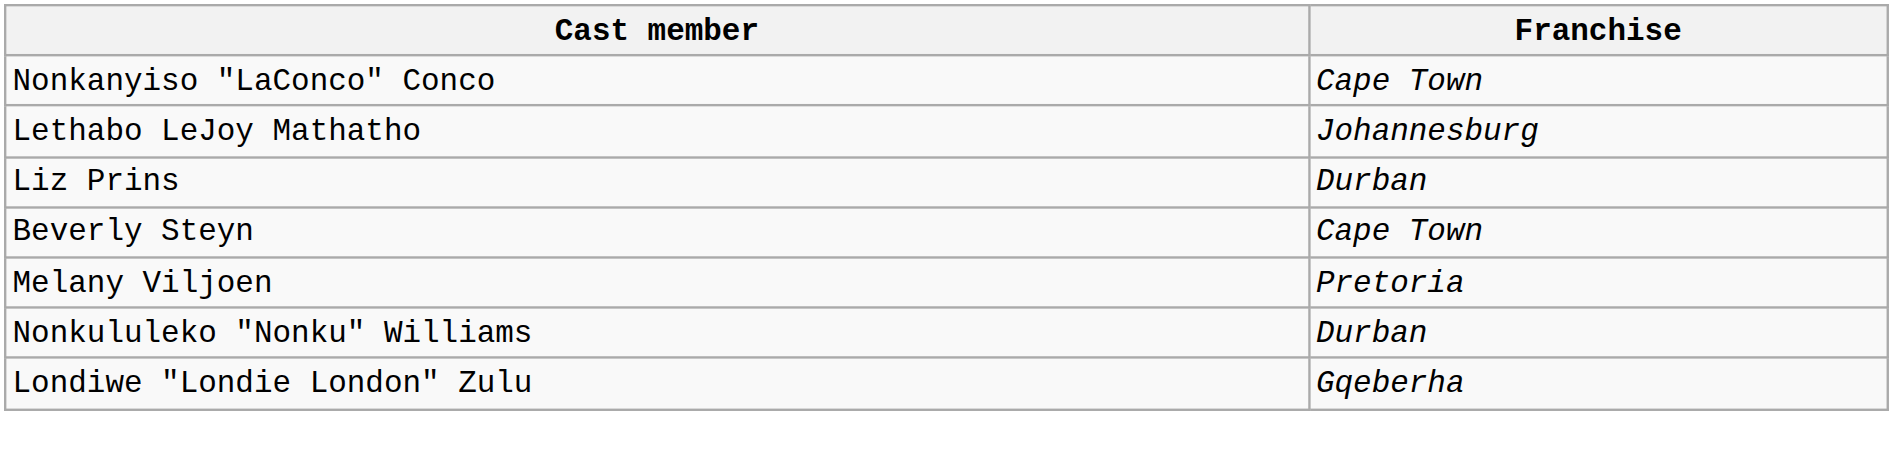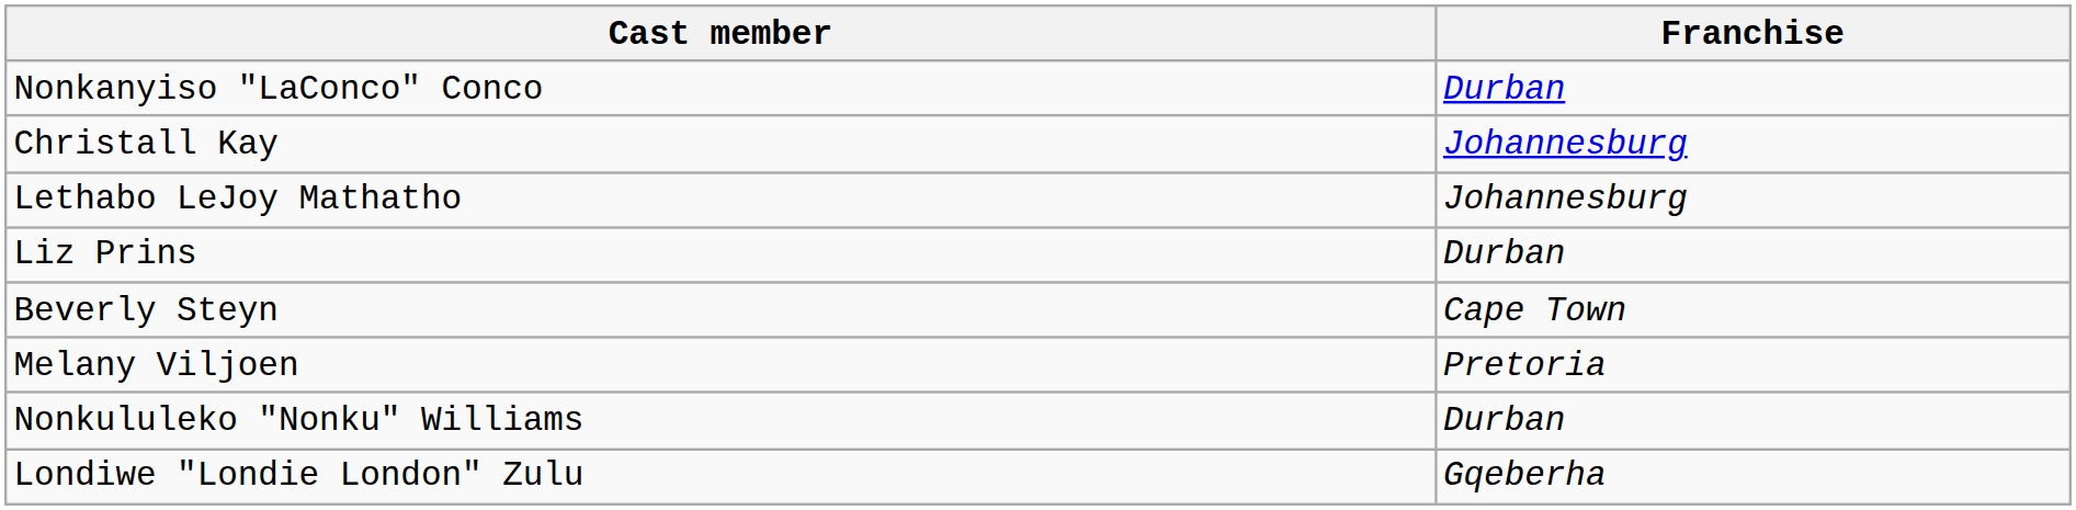Nonkanyiso "LaConco" Conco | Franchise: Cape Town -> Durban
+ row: Christall Kay | Johannesburg
